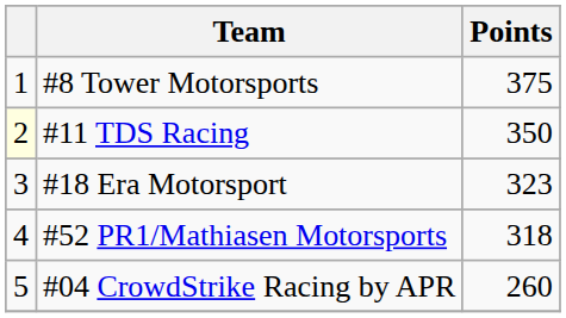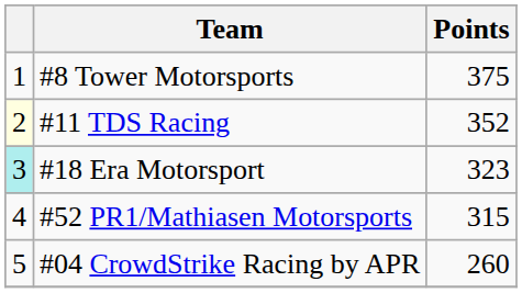#11 TDS Racing | Points: 350 -> 352
#18 Era Motorsport | column 1: no background -> paleturquoise background
#52 PR1/Mathiasen Motorsports | Points: 318 -> 315
